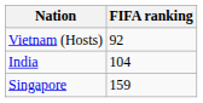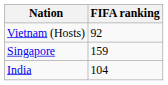rows swapped: India <-> Singapore
